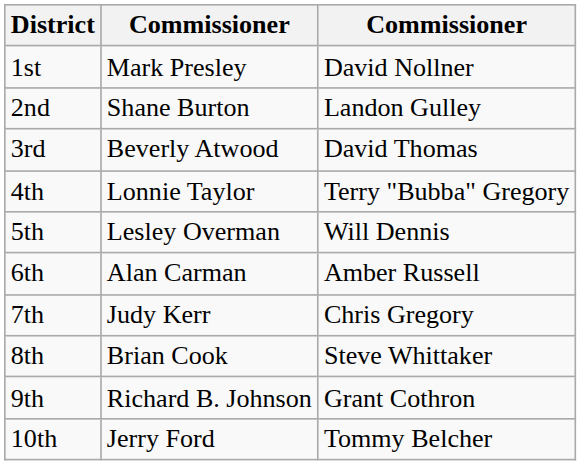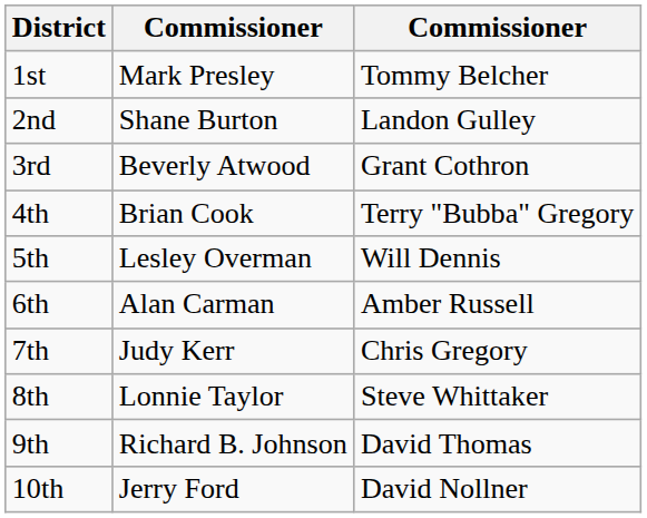1st | column 3: David Nollner -> Tommy Belcher
3rd | column 3: David Thomas -> Grant Cothron
4th | column 2: Lonnie Taylor -> Brian Cook
8th | column 2: Brian Cook -> Lonnie Taylor
9th | column 3: Grant Cothron -> David Thomas
10th | column 3: Tommy Belcher -> David Nollner
